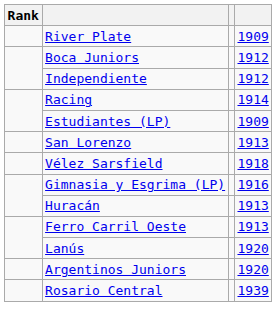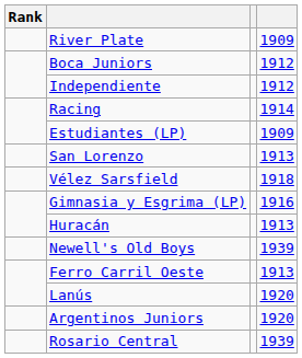+ row: Newell's Old Boys | 1939
